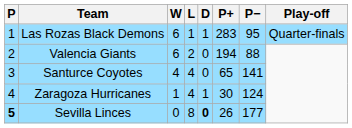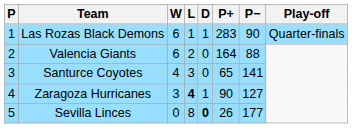Las Rozas Black Demons | P−: 95 -> 90
Valencia Giants | P+: 194 -> 164
Santurce Coyotes | L: 4 -> 3
Zaragoza Hurricanes | W: 1 -> 3
Zaragoza Hurricanes | L: normal -> bold
Zaragoza Hurricanes | P+: 30 -> 90
Zaragoza Hurricanes | P−: 124 -> 127
Sevilla Linces | P: bold -> normal
